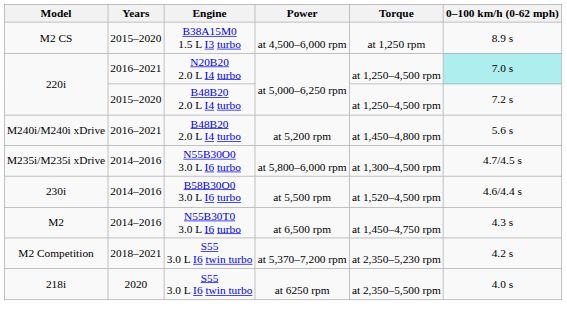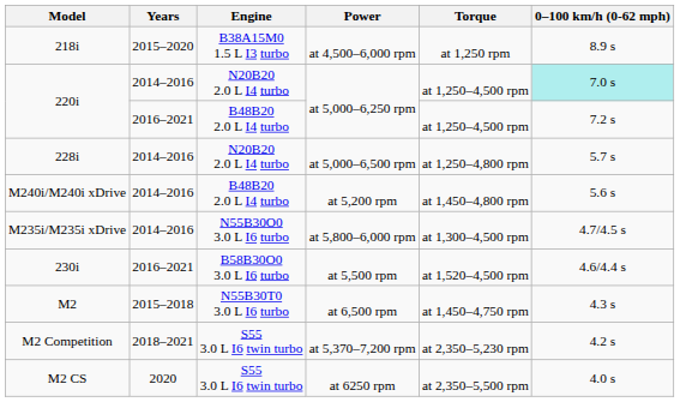at 4,500–6,000 rpm | Model: M2 CS -> 218i
N20B20 2.0 L I4 turbo / at 5,000–6,250 rpm | Years: 2016–2021 -> 2014–2016
B48B20 2.0 L I4 turbo / at 5,000–6,250 rpm | Years: 2015–2020 -> 2016–2021
+ row: 228i | 2014–2016 | N20B20 2.0 L I4 turbo | at 5,000–6,500 rpm | at 1,250–4,800 rpm | 5.7 s
at 5,200 rpm | Years: 2016–2021 -> 2014–2016
at 5,500 rpm | Years: 2014–2016 -> 2016–2021
at 6,500 rpm | Years: 2014–2016 -> 2015–2018
at 6250 rpm | Model: 218i -> M2 CS
